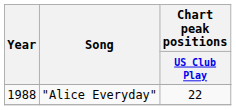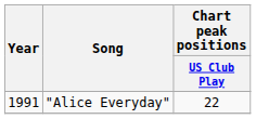"Alice Everyday" | Year: 1988 -> 1991
